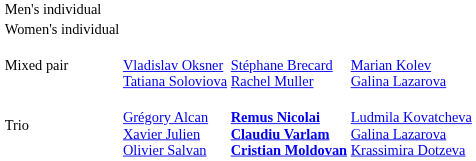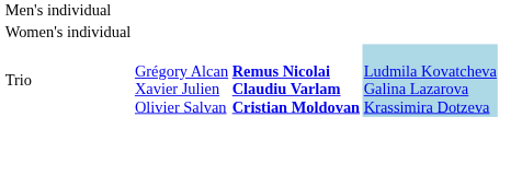- row: Mixed pair | Vladislav Oksner Tatiana Soloviova | Stéphane Brecard Rachel Muller | Marian Kolev Galina Lazarova
Trio | column 4: no background -> lightblue background
